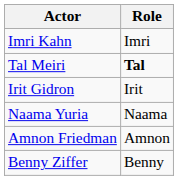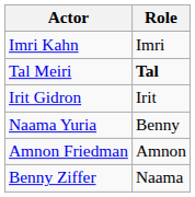Naama Yuria | Role: Naama -> Benny
Benny Ziffer | Role: Benny -> Naama
